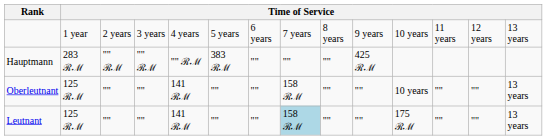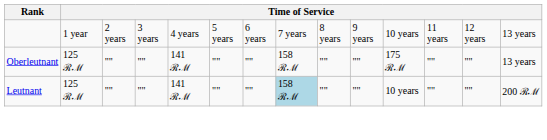- row: Hauptmann | 283 ℛℳ | "" ℛℳ | "" ℛℳ | "" ℛℳ | 383 ℛℳ | "" | "" | "" | 425 ℛℳ
Oberleutnant | column 11: 10 years -> 175 ℛℳ
Leutnant | column 11: 175 ℛℳ -> 10 years
Leutnant | column 14: 13 years -> 200 ℛℳ
